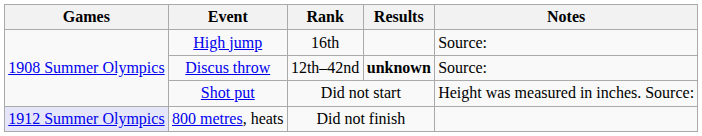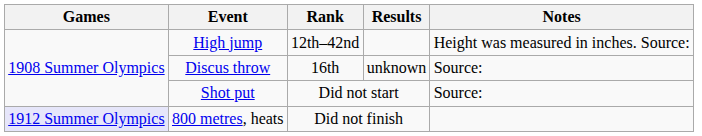High jump | Rank: 16th -> 12th–42nd
High jump | Notes: Source: -> Height was measured in inches. Source:
Discus throw | Rank: 12th–42nd -> 16th
Discus throw | Results: bold -> normal
Shot put | Notes: Height was measured in inches. Source: -> Source:
